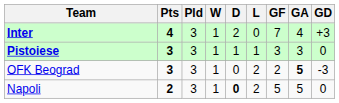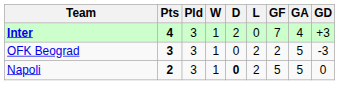- row: Pistoiese | 3 | 3 | 1 | 1 | 1 | 3 | 3 | 0
OFK Beograd | GA: bold -> normal
